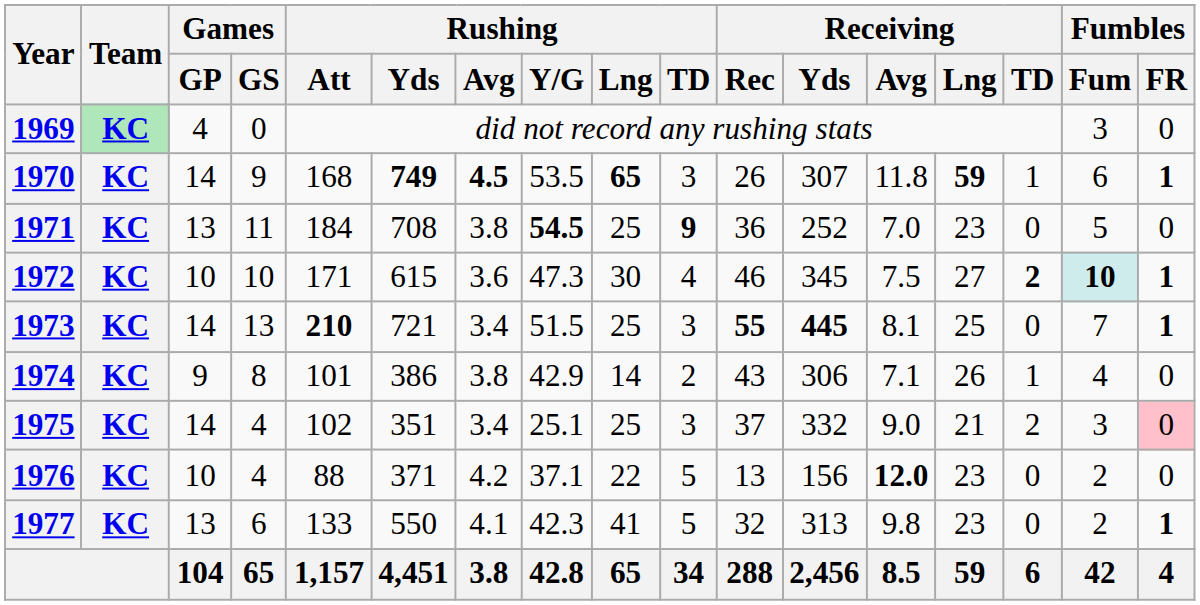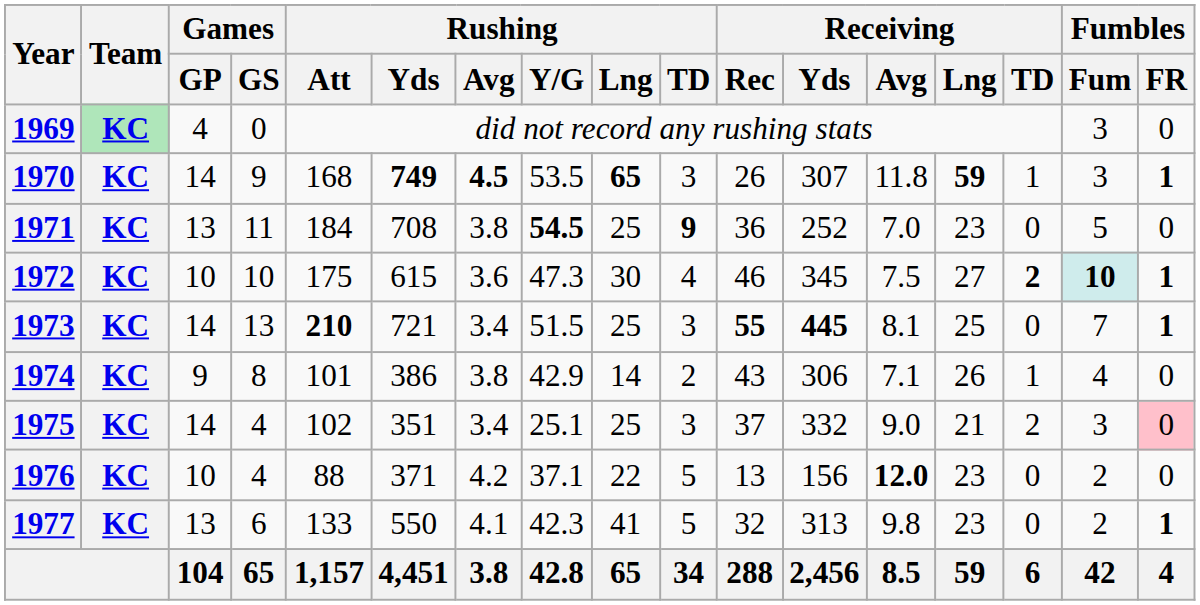1970 | Fumbles / Fum: 6 -> 3
1972 | Rushing / Att: 171 -> 175
